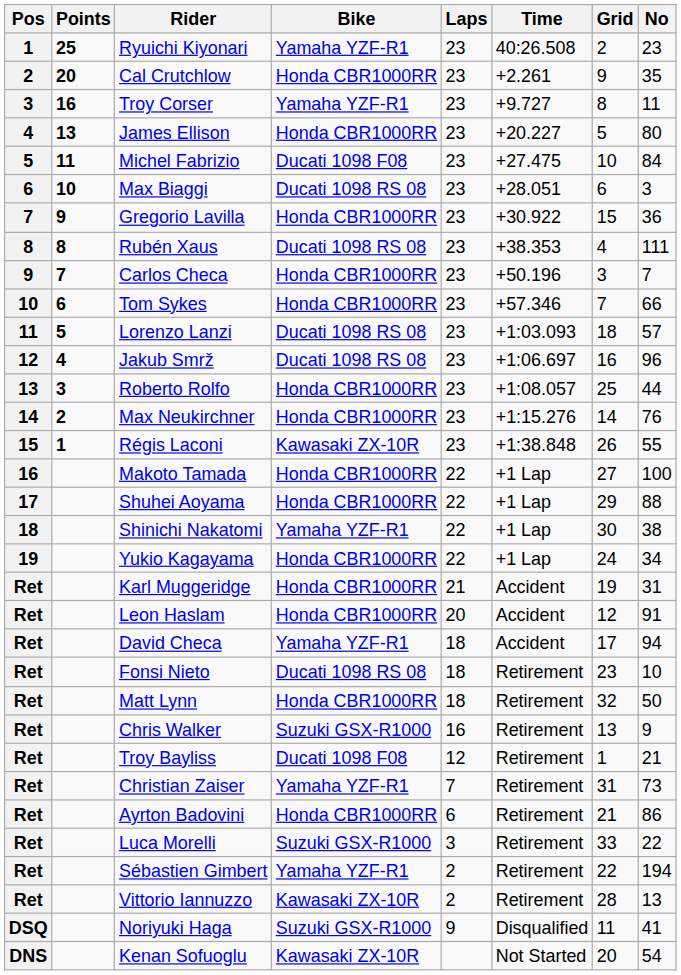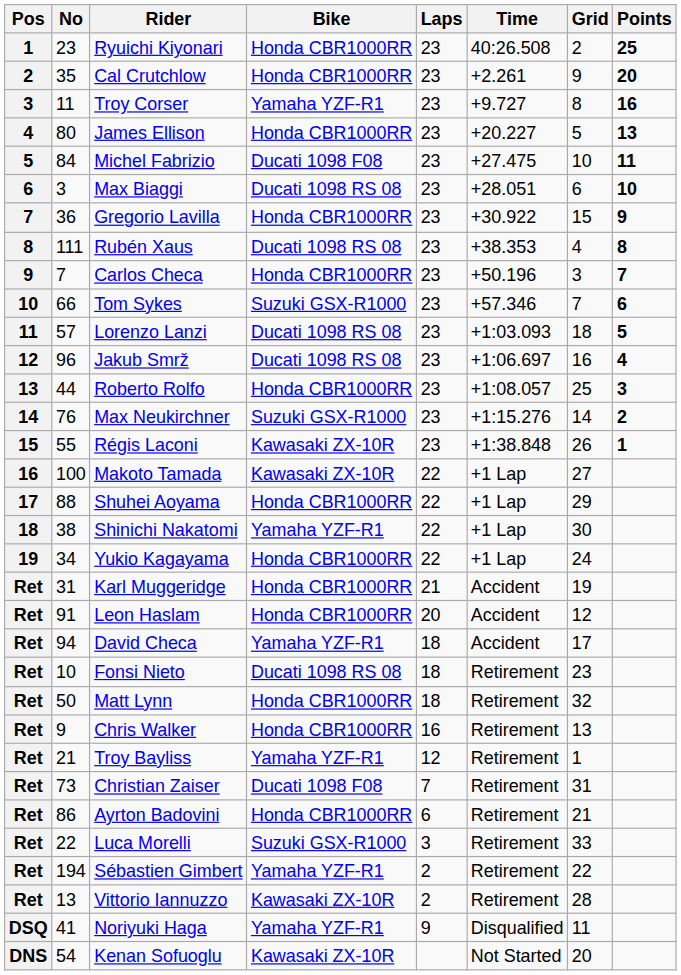columns swapped: No <-> Points
Ryuichi Kiyonari | Bike: Yamaha YZF-R1 -> Honda CBR1000RR
Tom Sykes | Bike: Honda CBR1000RR -> Suzuki GSX-R1000
Max Neukirchner | Bike: Honda CBR1000RR -> Suzuki GSX-R1000
Makoto Tamada | Bike: Honda CBR1000RR -> Kawasaki ZX-10R
Chris Walker | Bike: Suzuki GSX-R1000 -> Honda CBR1000RR
Troy Bayliss | Bike: Ducati 1098 F08 -> Yamaha YZF-R1
Christian Zaiser | Bike: Yamaha YZF-R1 -> Ducati 1098 F08
Noriyuki Haga | Bike: Suzuki GSX-R1000 -> Yamaha YZF-R1
